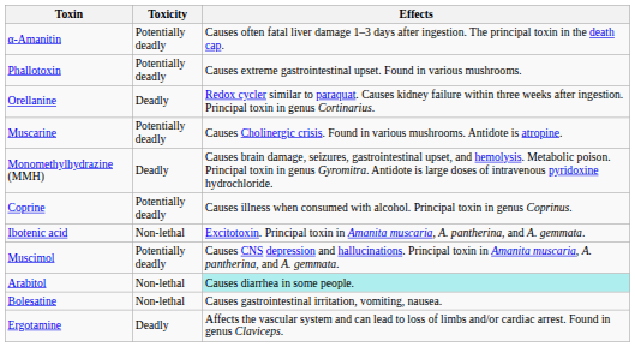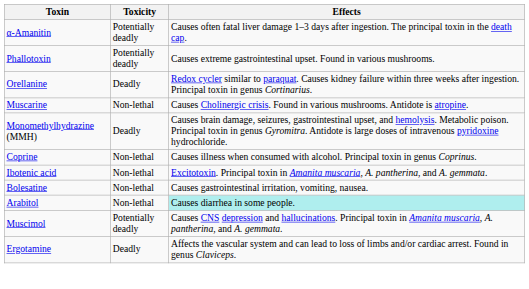Muscarine | Toxicity: Potentially deadly -> Non-lethal
Coprine | Toxicity: Potentially deadly -> Non-lethal
rows swapped: Muscimol <-> Bolesatine
